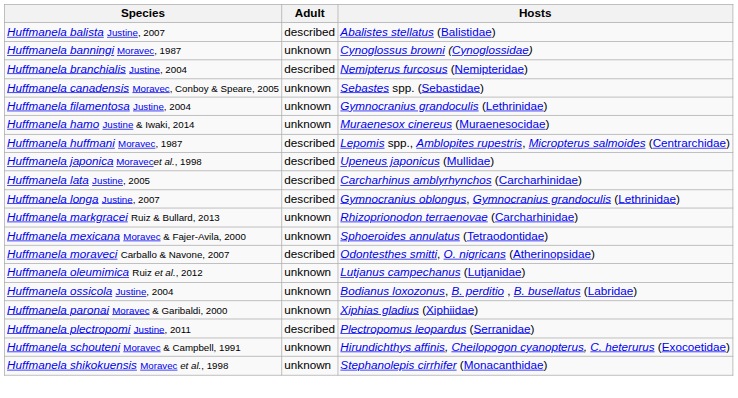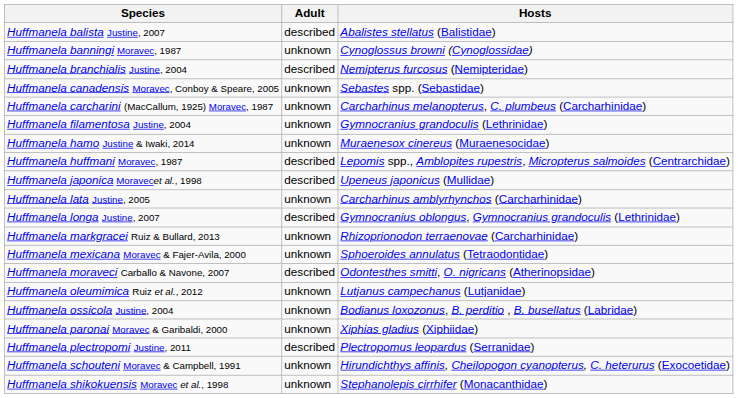+ row: Huffmanela carcharini (MacCallum, 1925) Moravec, 1987 | unknown | Carcharhinus melanopterus, C. plumbeus (Carcharhinidae)
Huffmanela lata Justine, 2005 | Adult: described -> unknown
